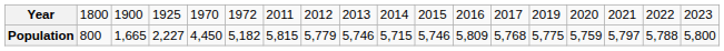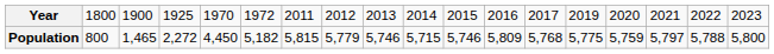Population | column 3: 1,665 -> 1,465
Population | column 4: 2,227 -> 2,272
